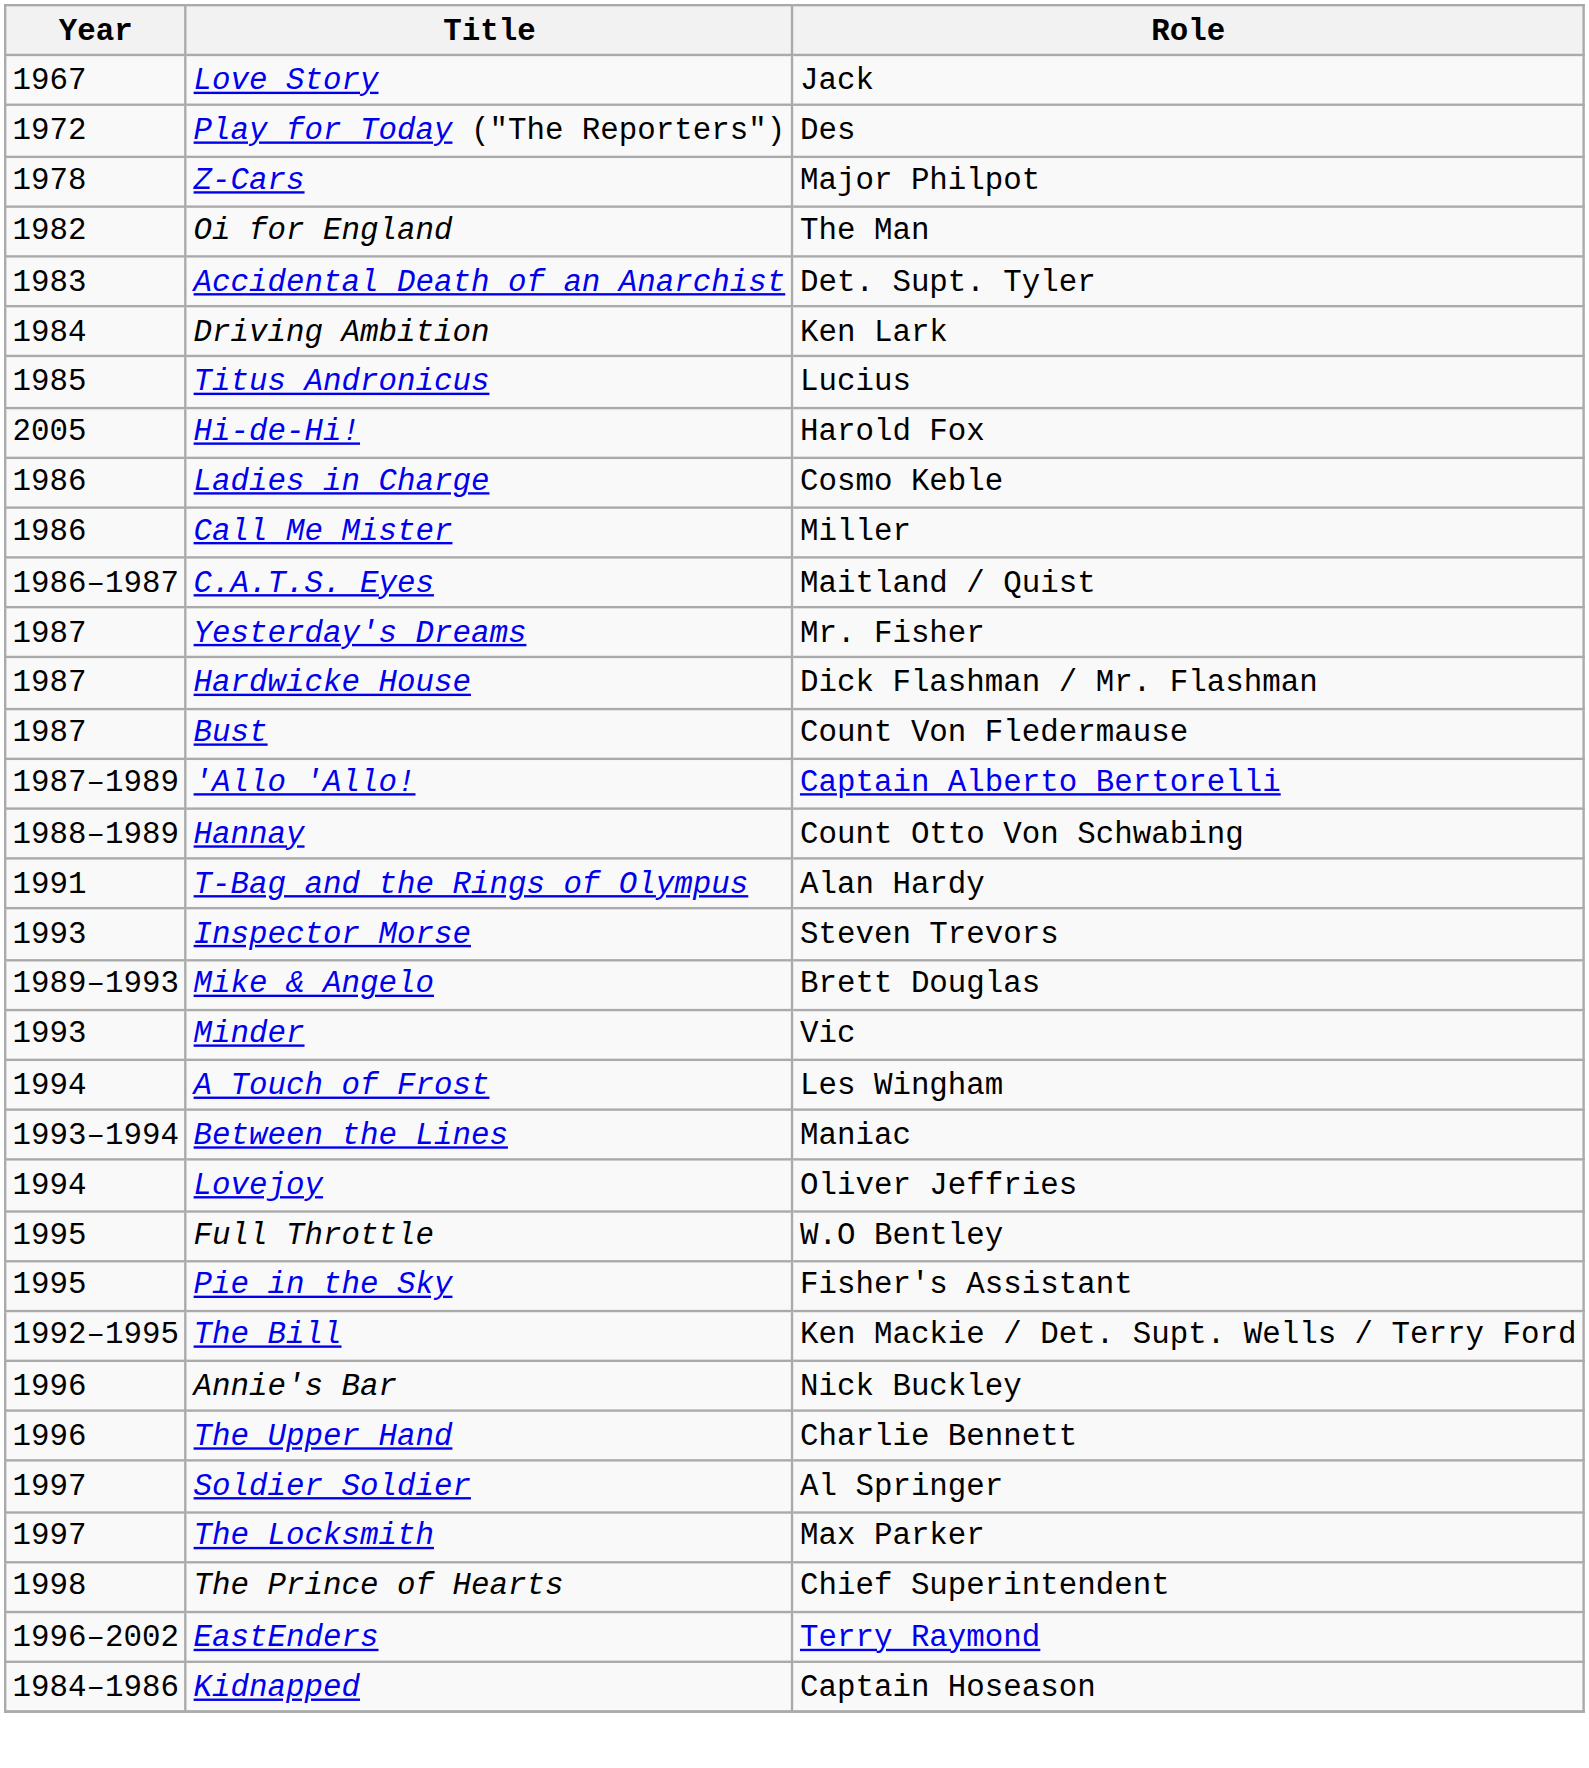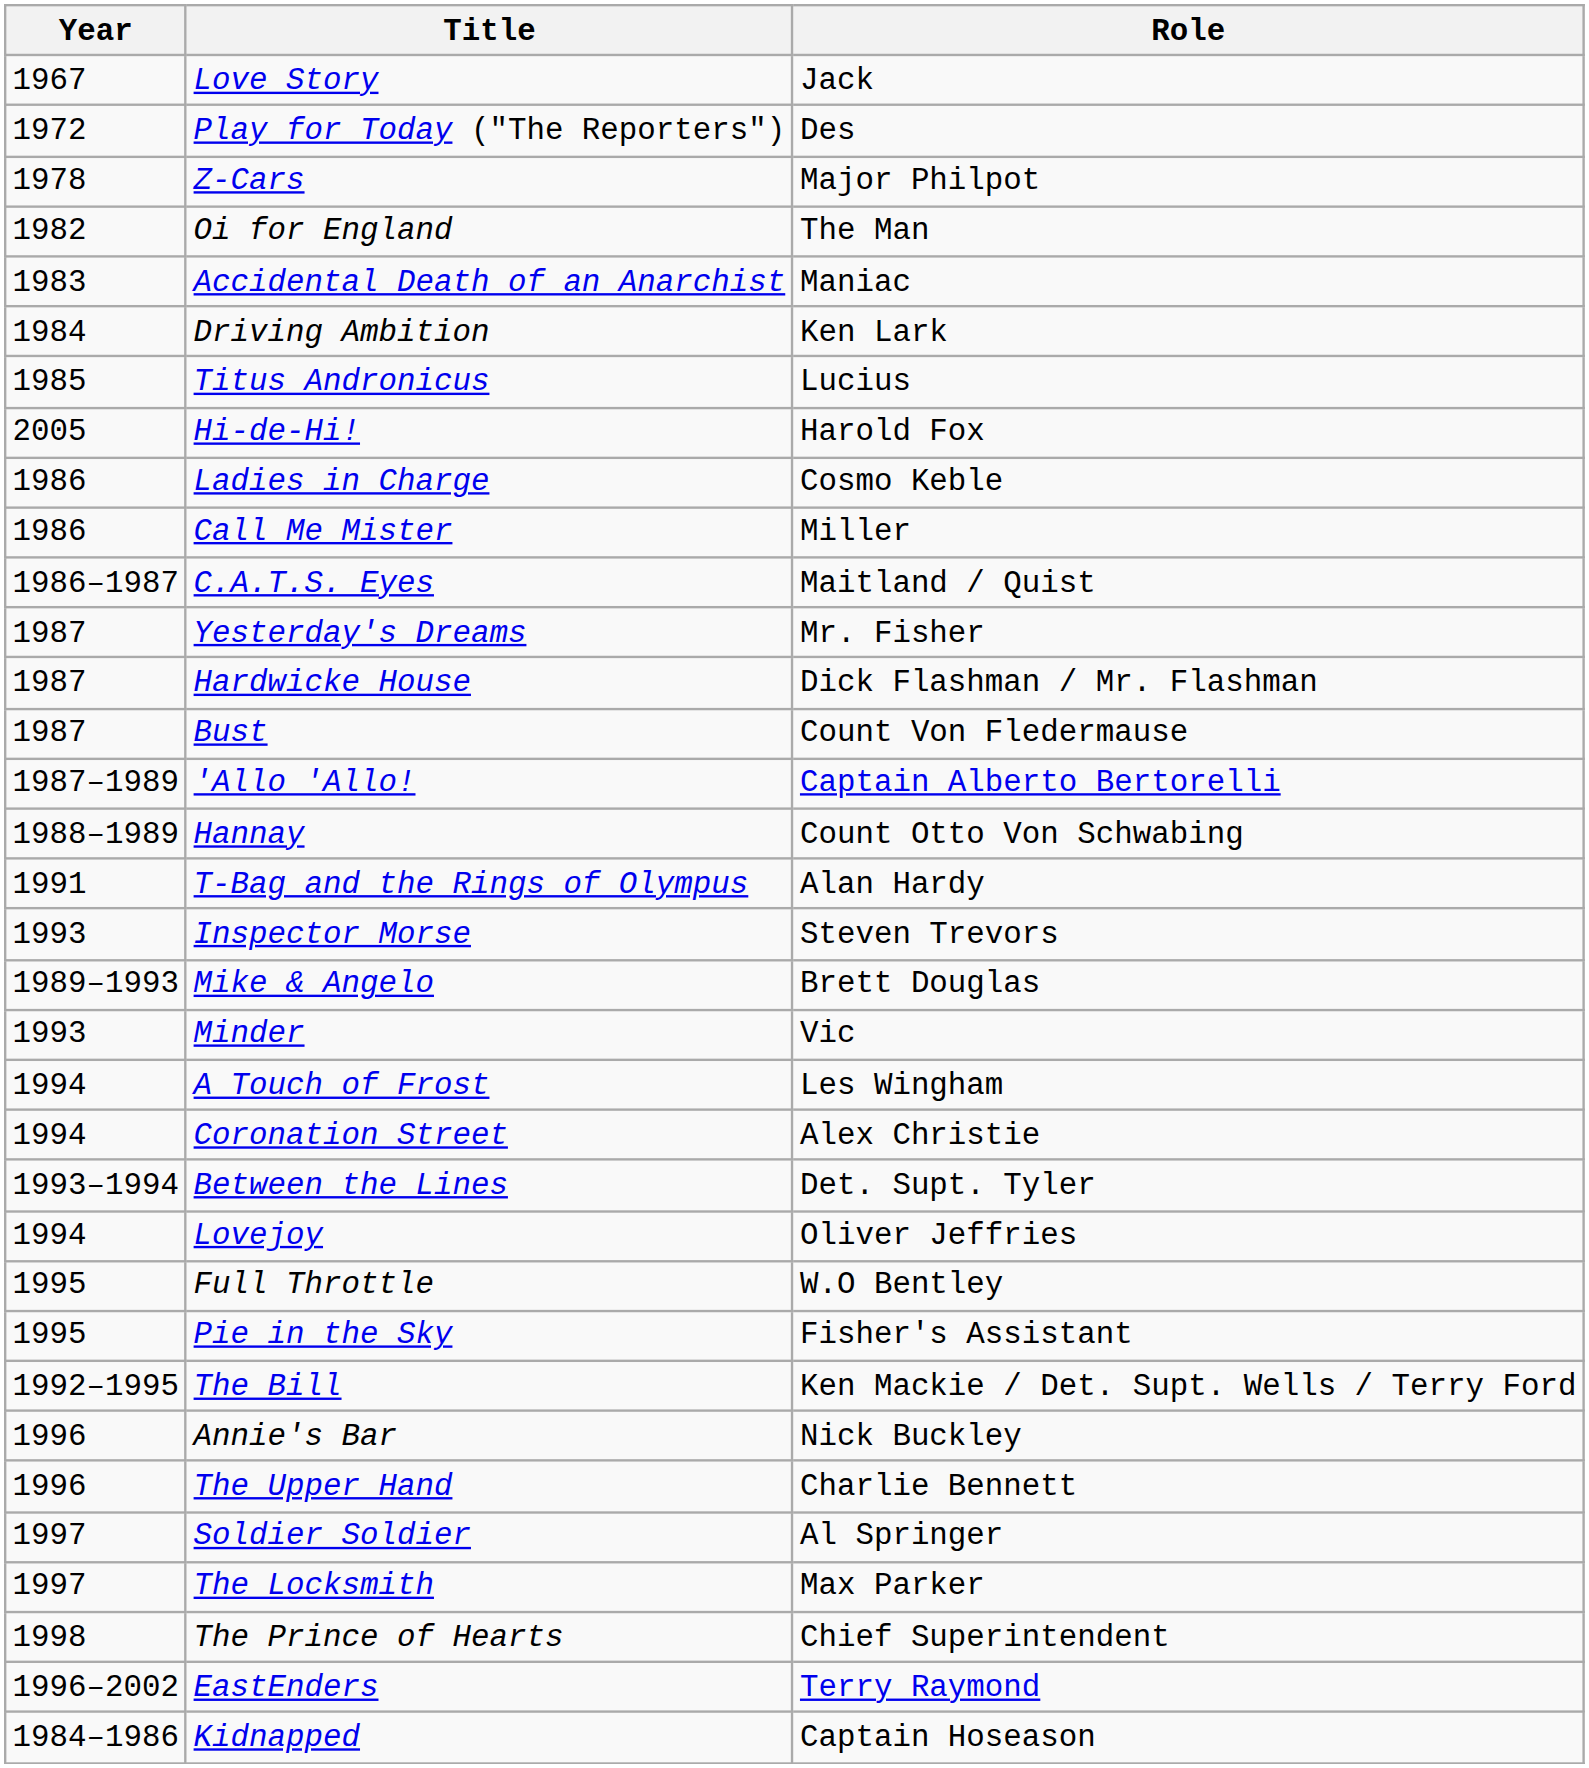Accidental Death of an Anarchist | Role: Det. Supt. Tyler -> Maniac
+ row: 1994 | Coronation Street | Alex Christie
Between the Lines | Role: Maniac -> Det. Supt. Tyler
